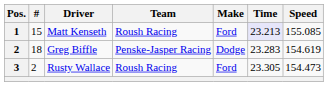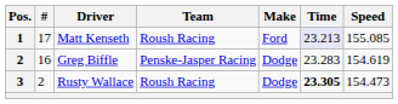Matt Kenseth | #: 15 -> 17
Greg Biffle | #: 18 -> 16
Rusty Wallace | Make: Ford -> Dodge
Rusty Wallace | Time: normal -> bold
